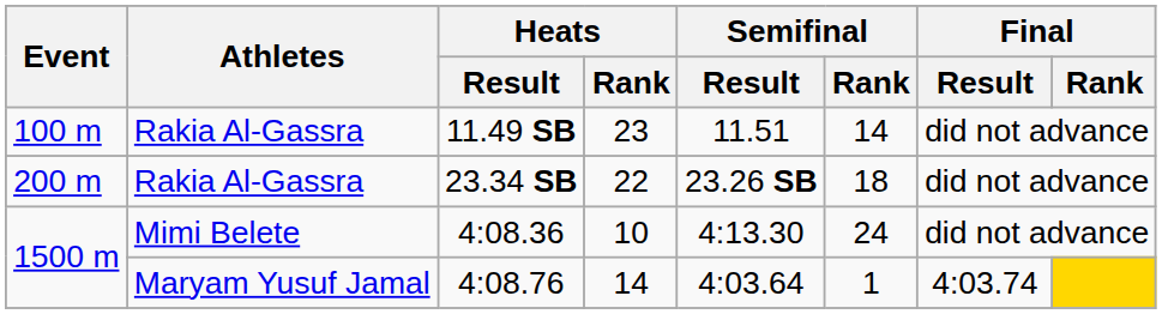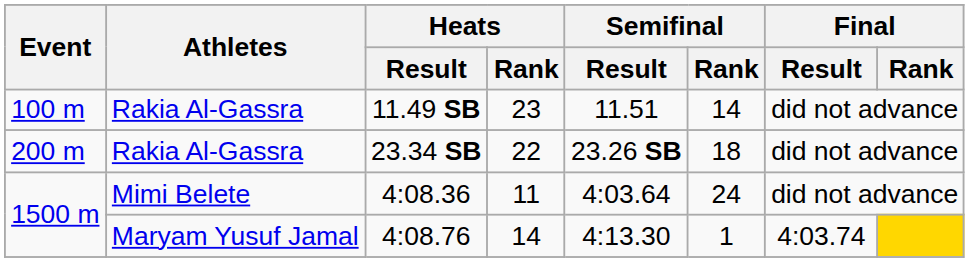4:08.36 | Heats / Rank: 10 -> 11
4:08.36 | Semifinal / Result: 4:13.30 -> 4:03.64
4:08.76 | Semifinal / Result: 4:03.64 -> 4:13.30
